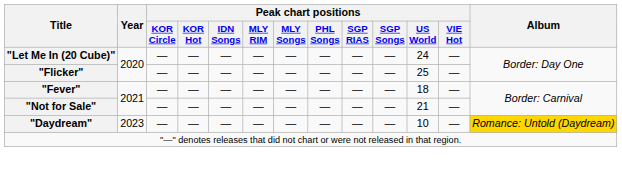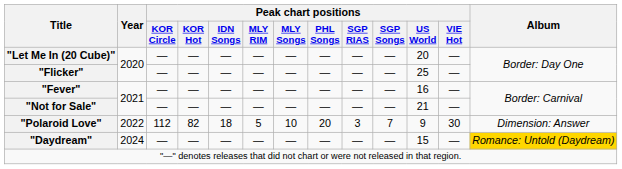"Let Me In (20 Cube)" | Peak chart positions / US World: 24 -> 20
"Fever" | Peak chart positions / US World: 18 -> 16
+ row: "Polaroid Love" | 2022 | 112 | 82 | 18 | 5 | 10 | 20 | 3 | 7 | 9 | 30 | Dimension: Answer
"Daydream" | Year: 2023 -> 2024
"Daydream" | Peak chart positions / US World: 10 -> 15
